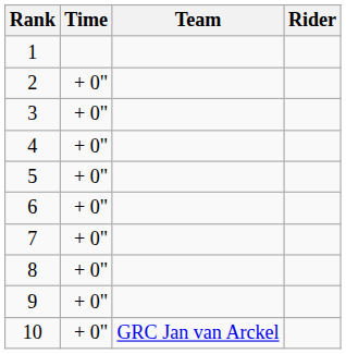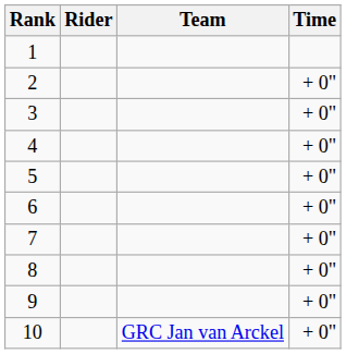columns swapped: Rider <-> Time
